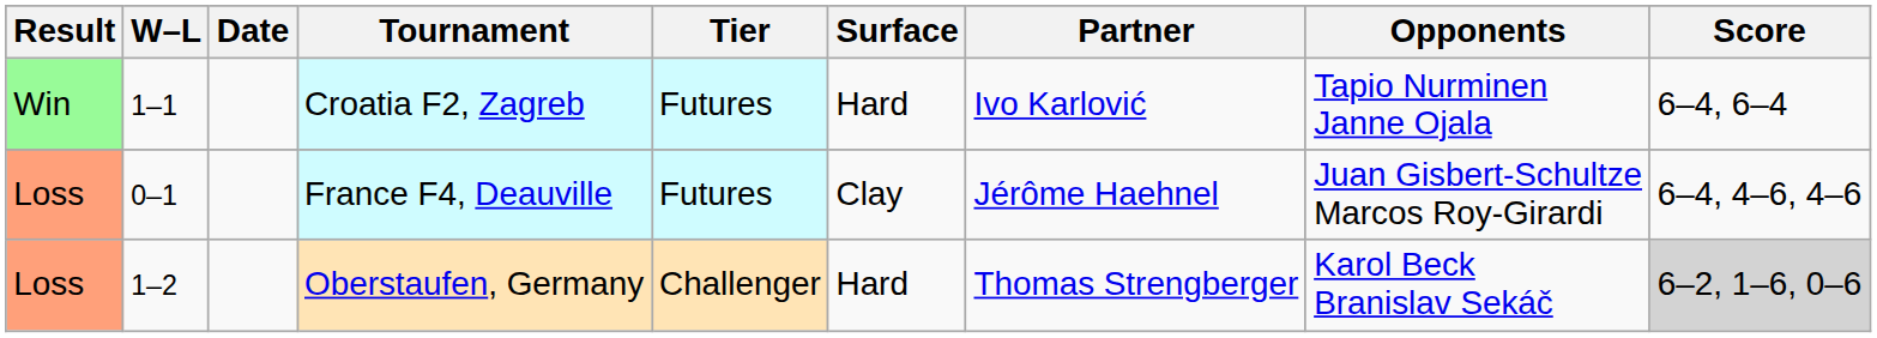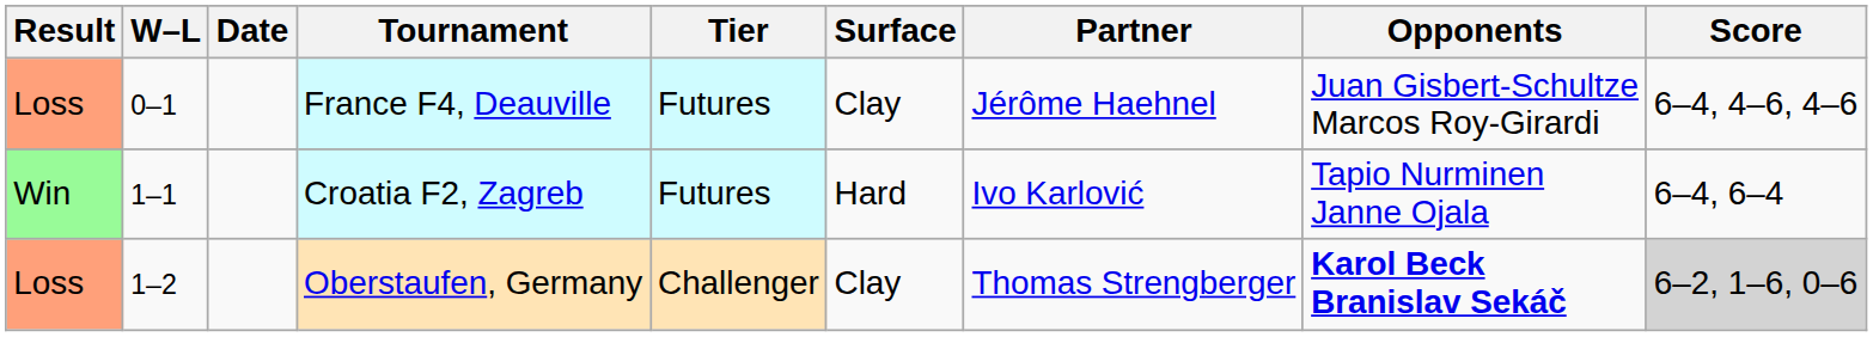rows swapped: France F4, Deauville <-> Croatia F2, Zagreb
Oberstaufen, Germany | Surface: Hard -> Clay
Oberstaufen, Germany | Opponents: normal -> bold
